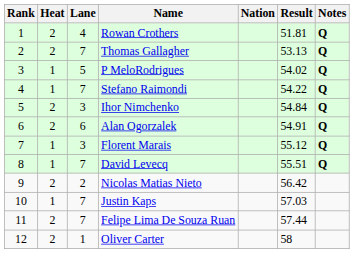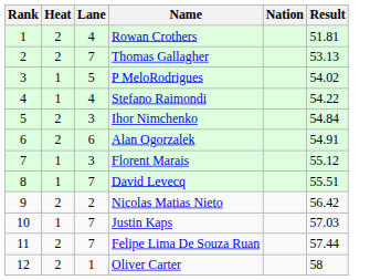- column: Notes | Q | Q | Q | Q | Q | Q | Q | Q
Stefano Raimondi | Lane: 7 -> 4
